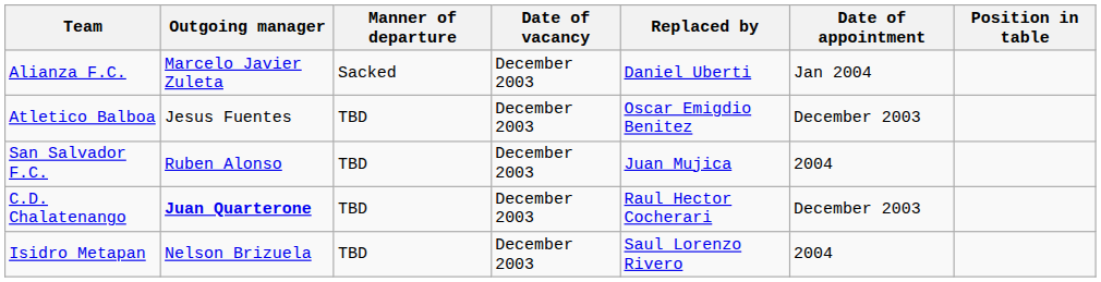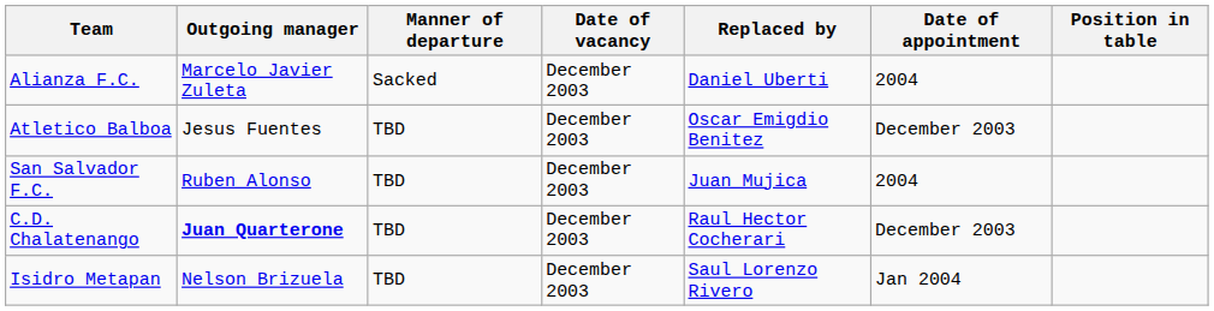Alianza F.C. | Date of appointment: Jan 2004 -> 2004
Isidro Metapan | Date of appointment: 2004 -> Jan 2004
